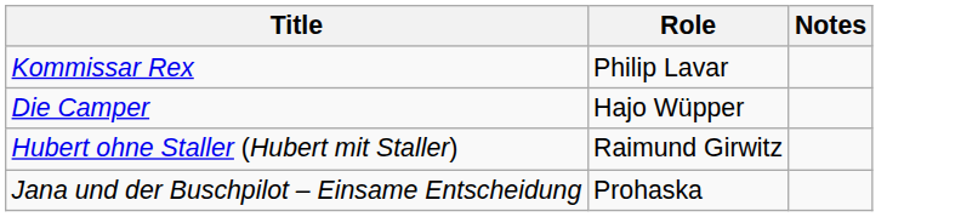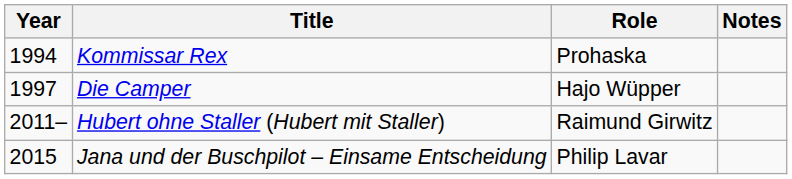+ column: Year | 1994 | 1997 | 2011– | 2015
Kommissar Rex | Role: Philip Lavar -> Prohaska
Jana und der Buschpilot – Einsame Entscheidung | Role: Prohaska -> Philip Lavar
